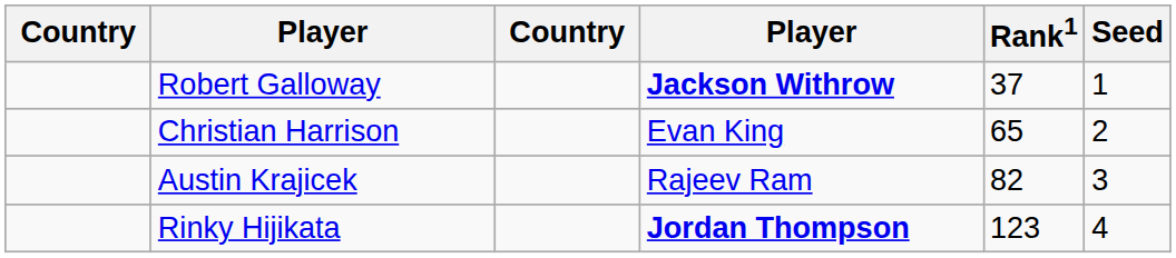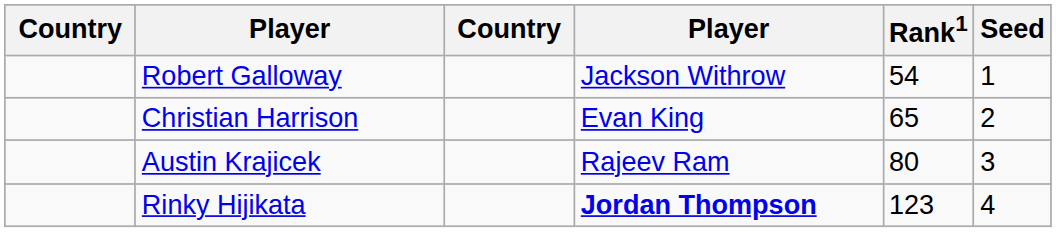Robert Galloway | column 4: bold -> normal
Robert Galloway | Rank1: 37 -> 54
Austin Krajicek | Rank1: 82 -> 80
